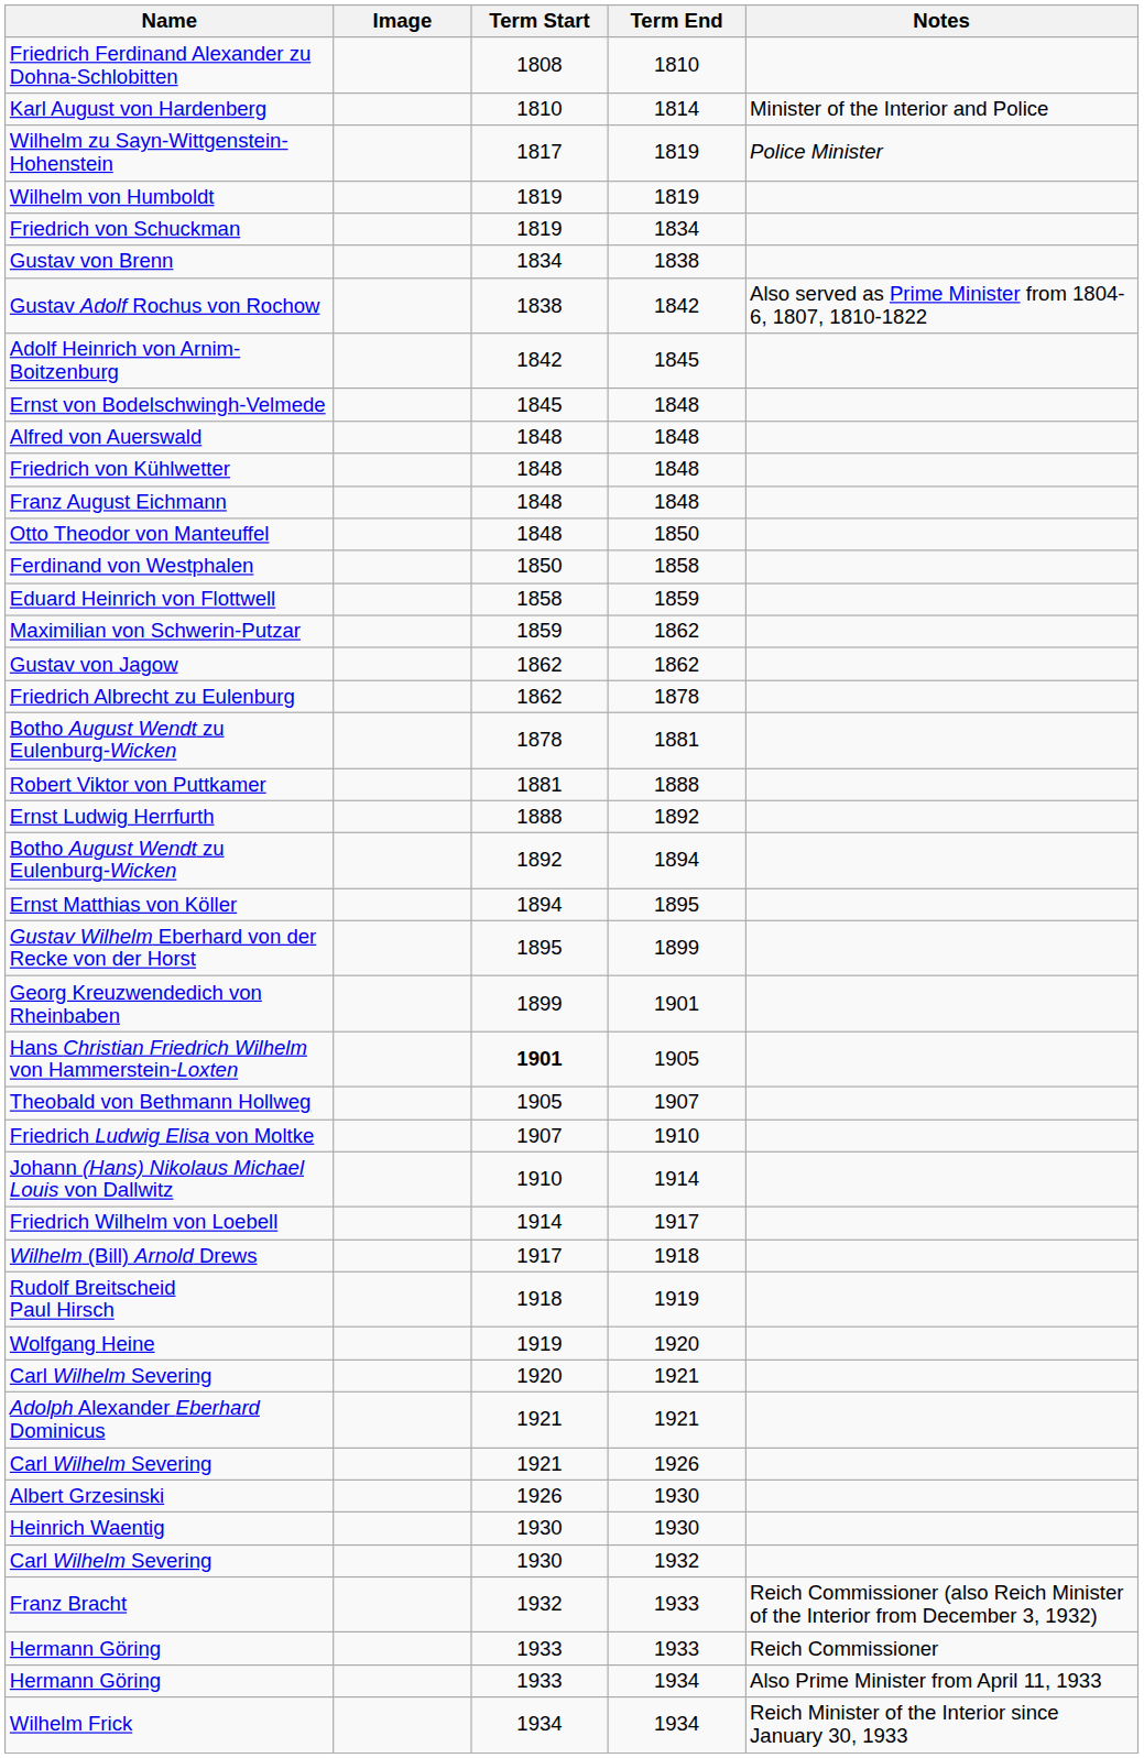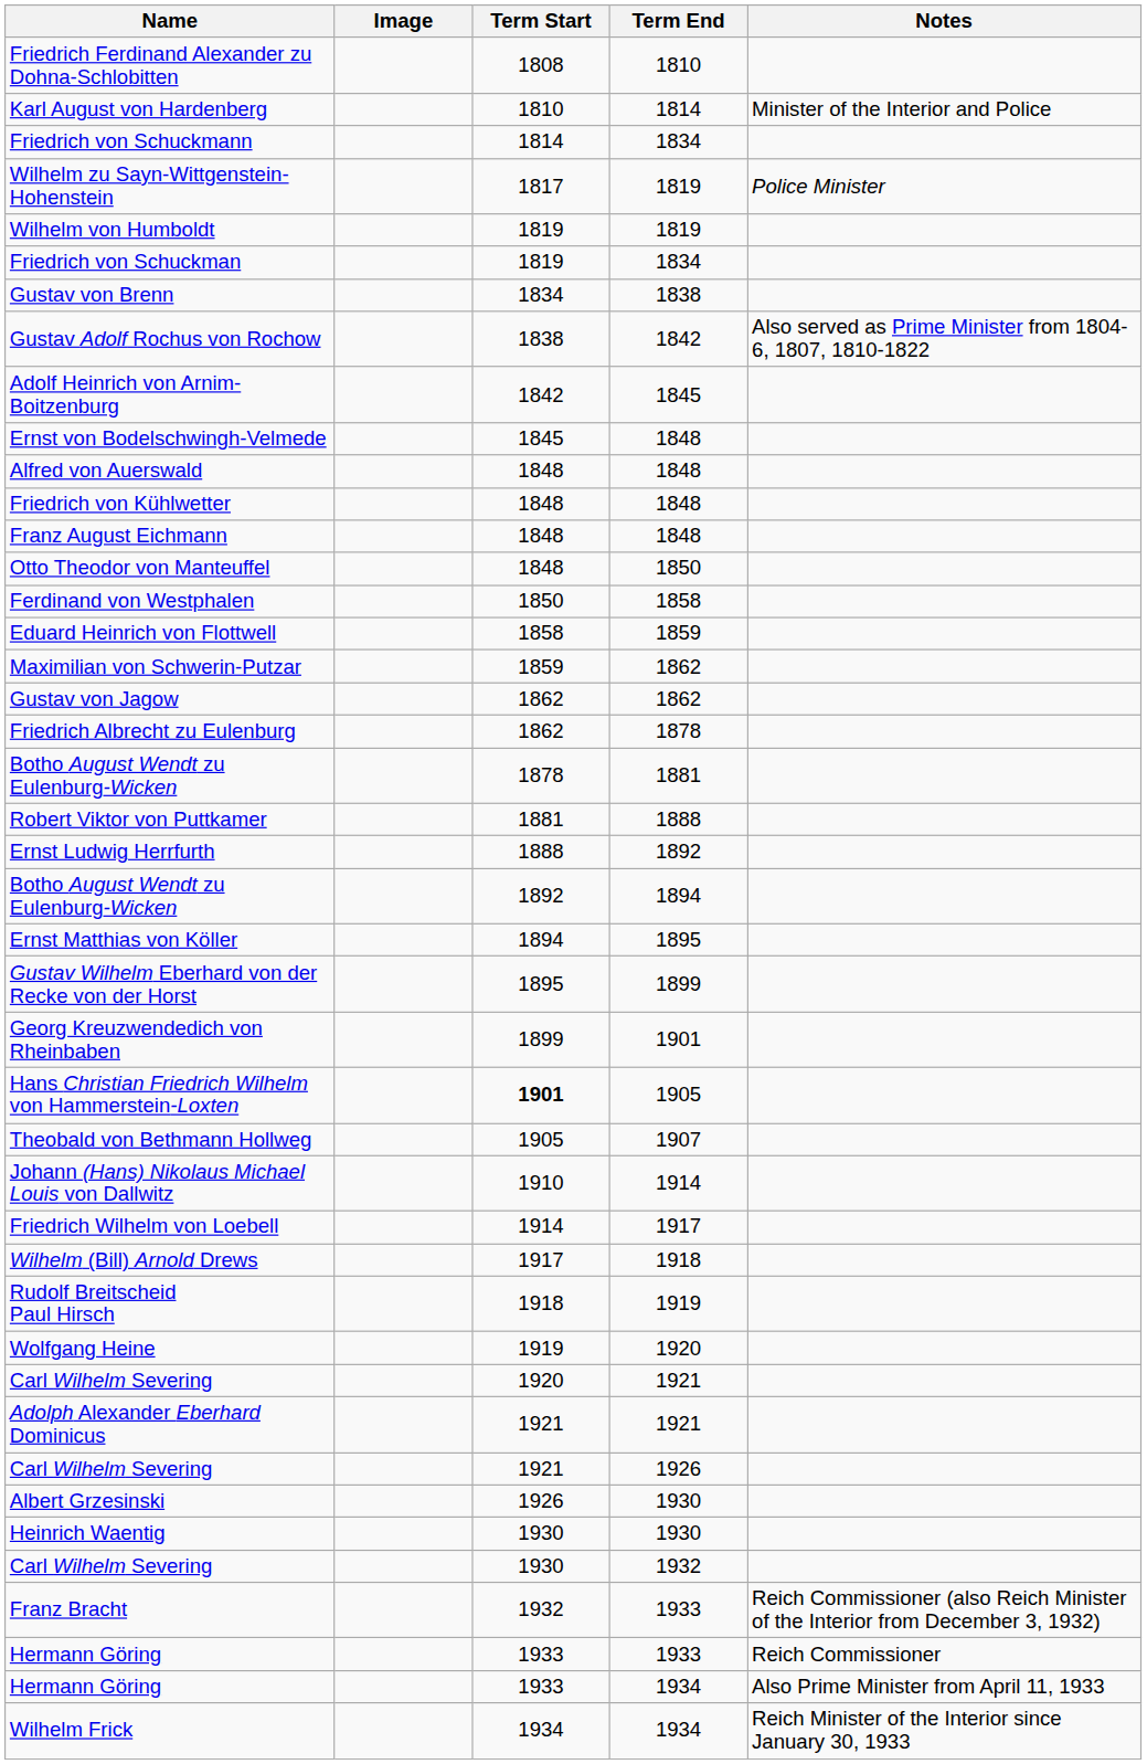+ row: Friedrich von Schuckmann | 1814 | 1834
- row: Friedrich Ludwig Elisa von Moltke | 1907 | 1910
